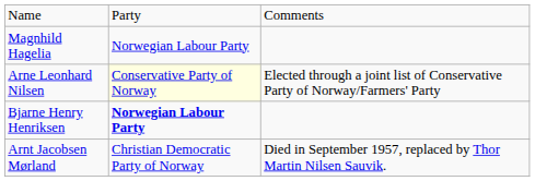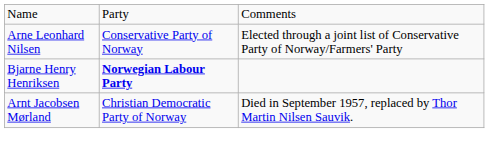- row: Magnhild Hagelia | Norwegian Labour Party
Arne Leonhard Nilsen | column 2: lightyellow background -> no background
